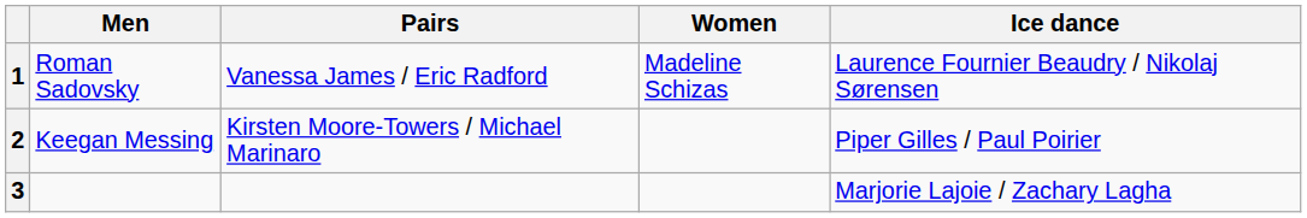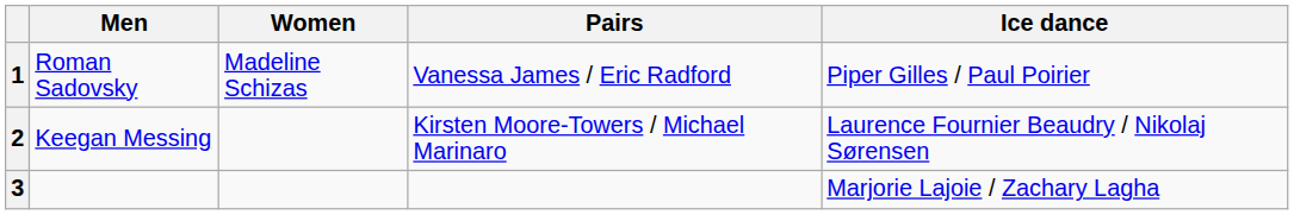columns swapped: Women <-> Pairs
1 | Ice dance: Laurence Fournier Beaudry / Nikolaj Sørensen -> Piper Gilles / Paul Poirier
2 | Ice dance: Piper Gilles / Paul Poirier -> Laurence Fournier Beaudry / Nikolaj Sørensen
